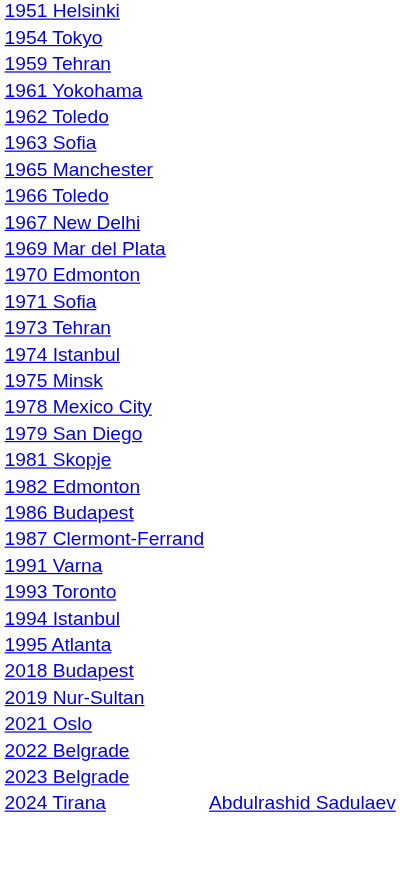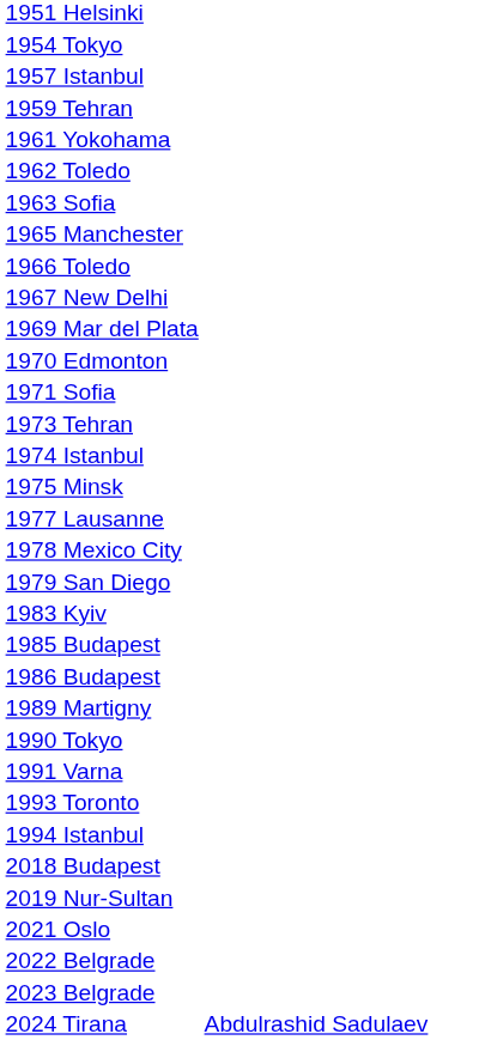+ row: 1957 Istanbul
+ row: 1977 Lausanne
- row: 1981 Skopje
- row: 1982 Edmonton
+ row: 1983 Kyiv
+ row: 1985 Budapest
- row: 1987 Clermont-Ferrand
+ row: 1989 Martigny
+ row: 1990 Tokyo
- row: 1995 Atlanta
